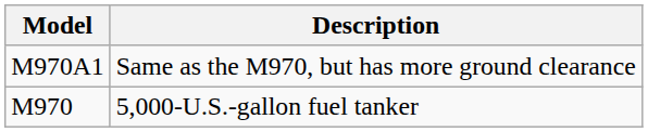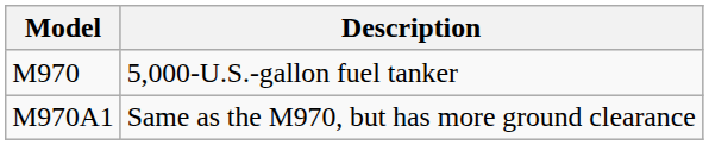rows swapped: M970 <-> M970A1
